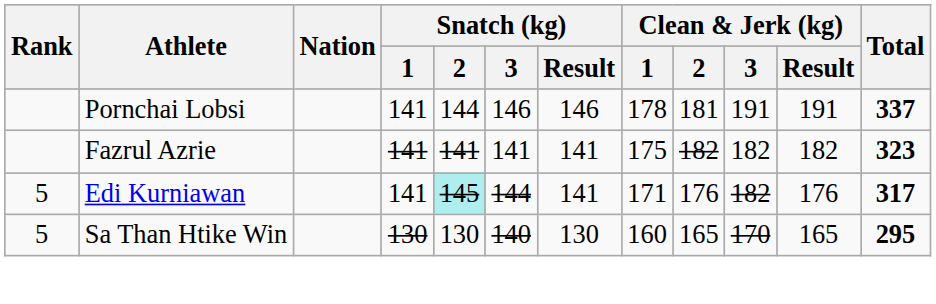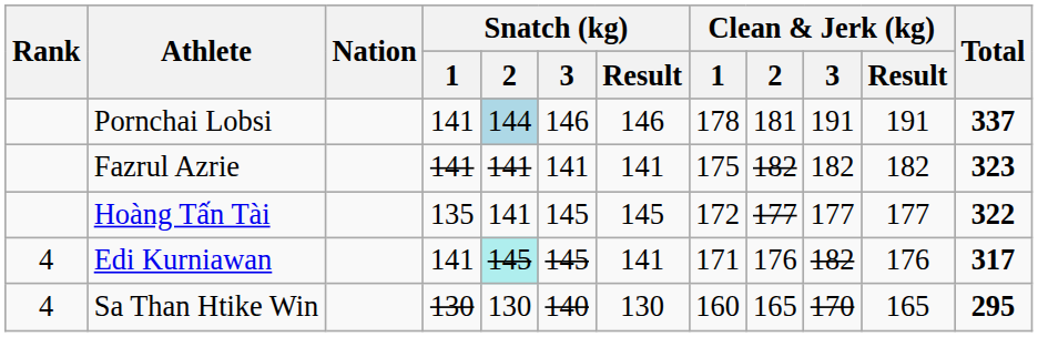Pornchai Lobsi | Snatch (kg) / 2: no background -> lightblue background
+ row: Hoàng Tấn Tài | 135 | 141 | 145 | 145 | 172 | 177 | 177 | 177 | 322
Edi Kurniawan | Rank: 5 -> 4
Edi Kurniawan | Snatch (kg) / 3: 144 -> 145
Sa Than Htike Win | Rank: 5 -> 4
